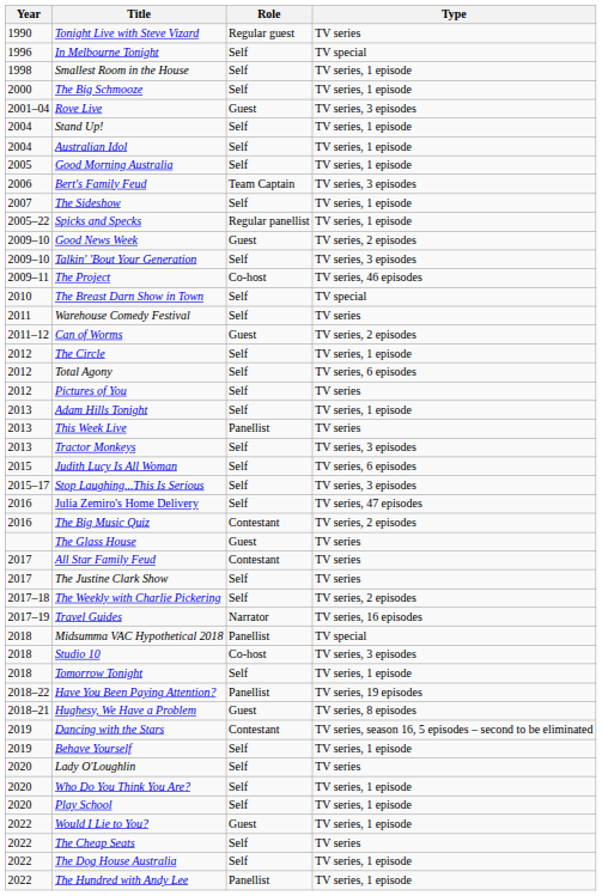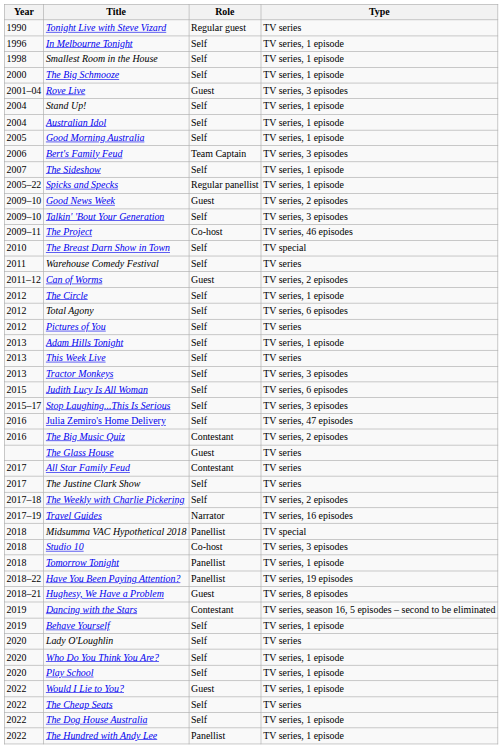In Melbourne Tonight | Type: TV special -> TV series, 1 episode
This Week Live | Role: Panellist -> Self
Tomorrow Tonight | Role: Self -> Panellist
